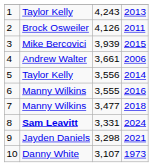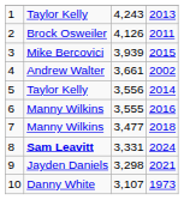4 | column 4: 2006 -> 2002
